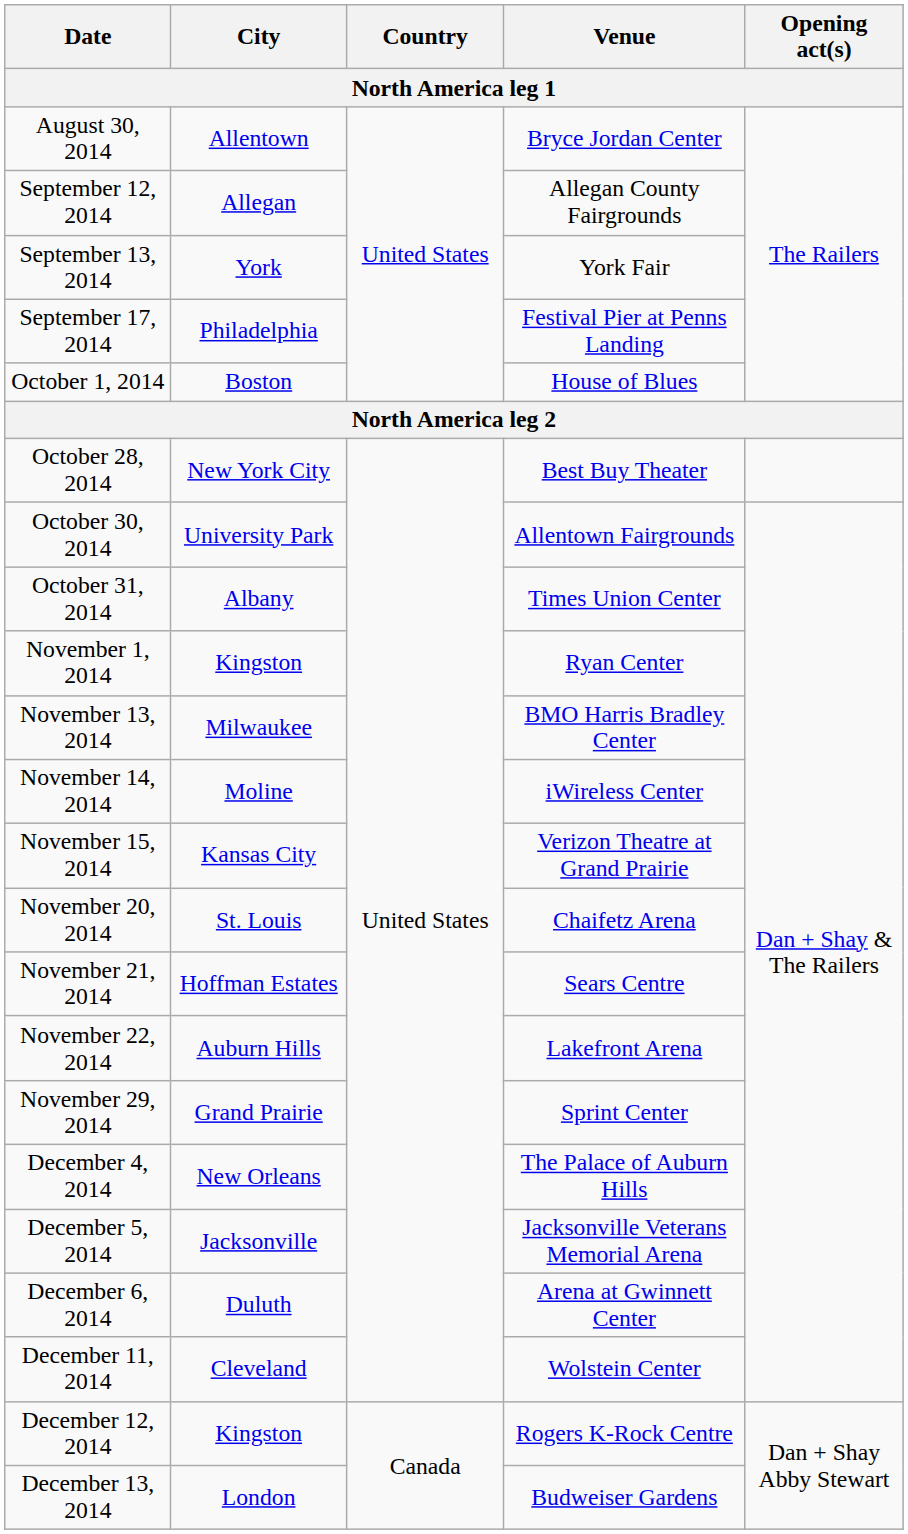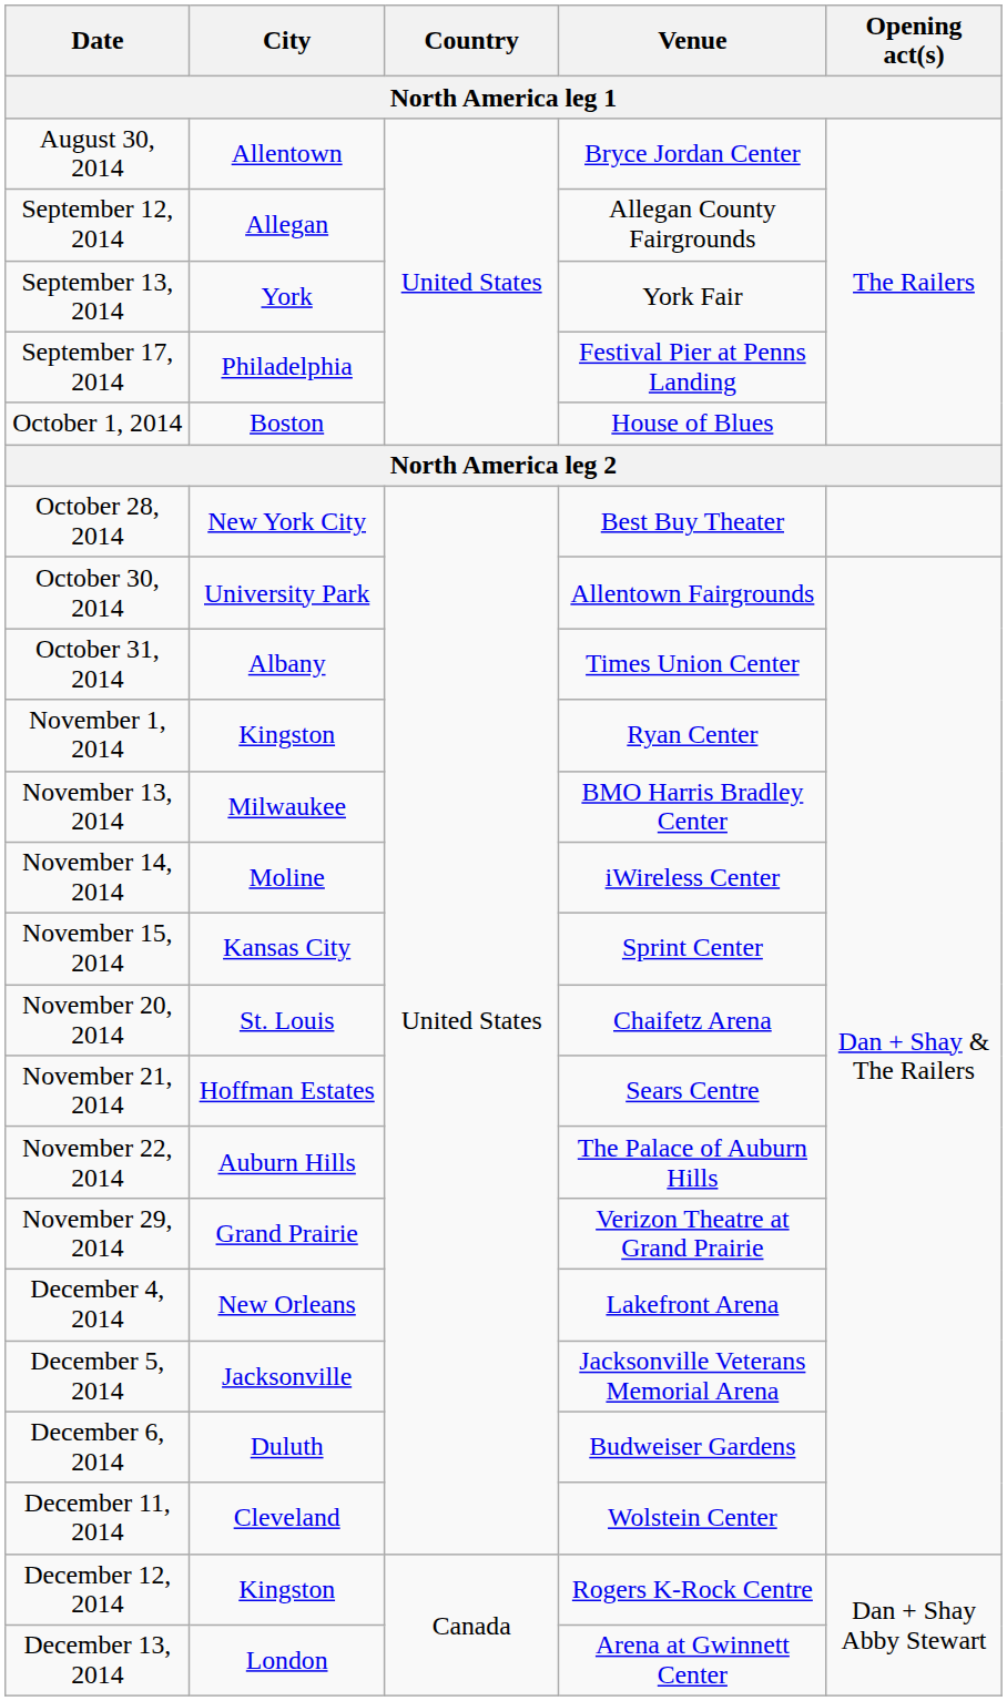November 15, 2014 | Venue: Verizon Theatre at Grand Prairie -> Sprint Center
November 22, 2014 | Venue: Lakefront Arena -> The Palace of Auburn Hills
November 29, 2014 | Venue: Sprint Center -> Verizon Theatre at Grand Prairie
December 4, 2014 | Venue: The Palace of Auburn Hills -> Lakefront Arena
December 6, 2014 | Venue: Arena at Gwinnett Center -> Budweiser Gardens
December 13, 2014 | Venue: Budweiser Gardens -> Arena at Gwinnett Center
